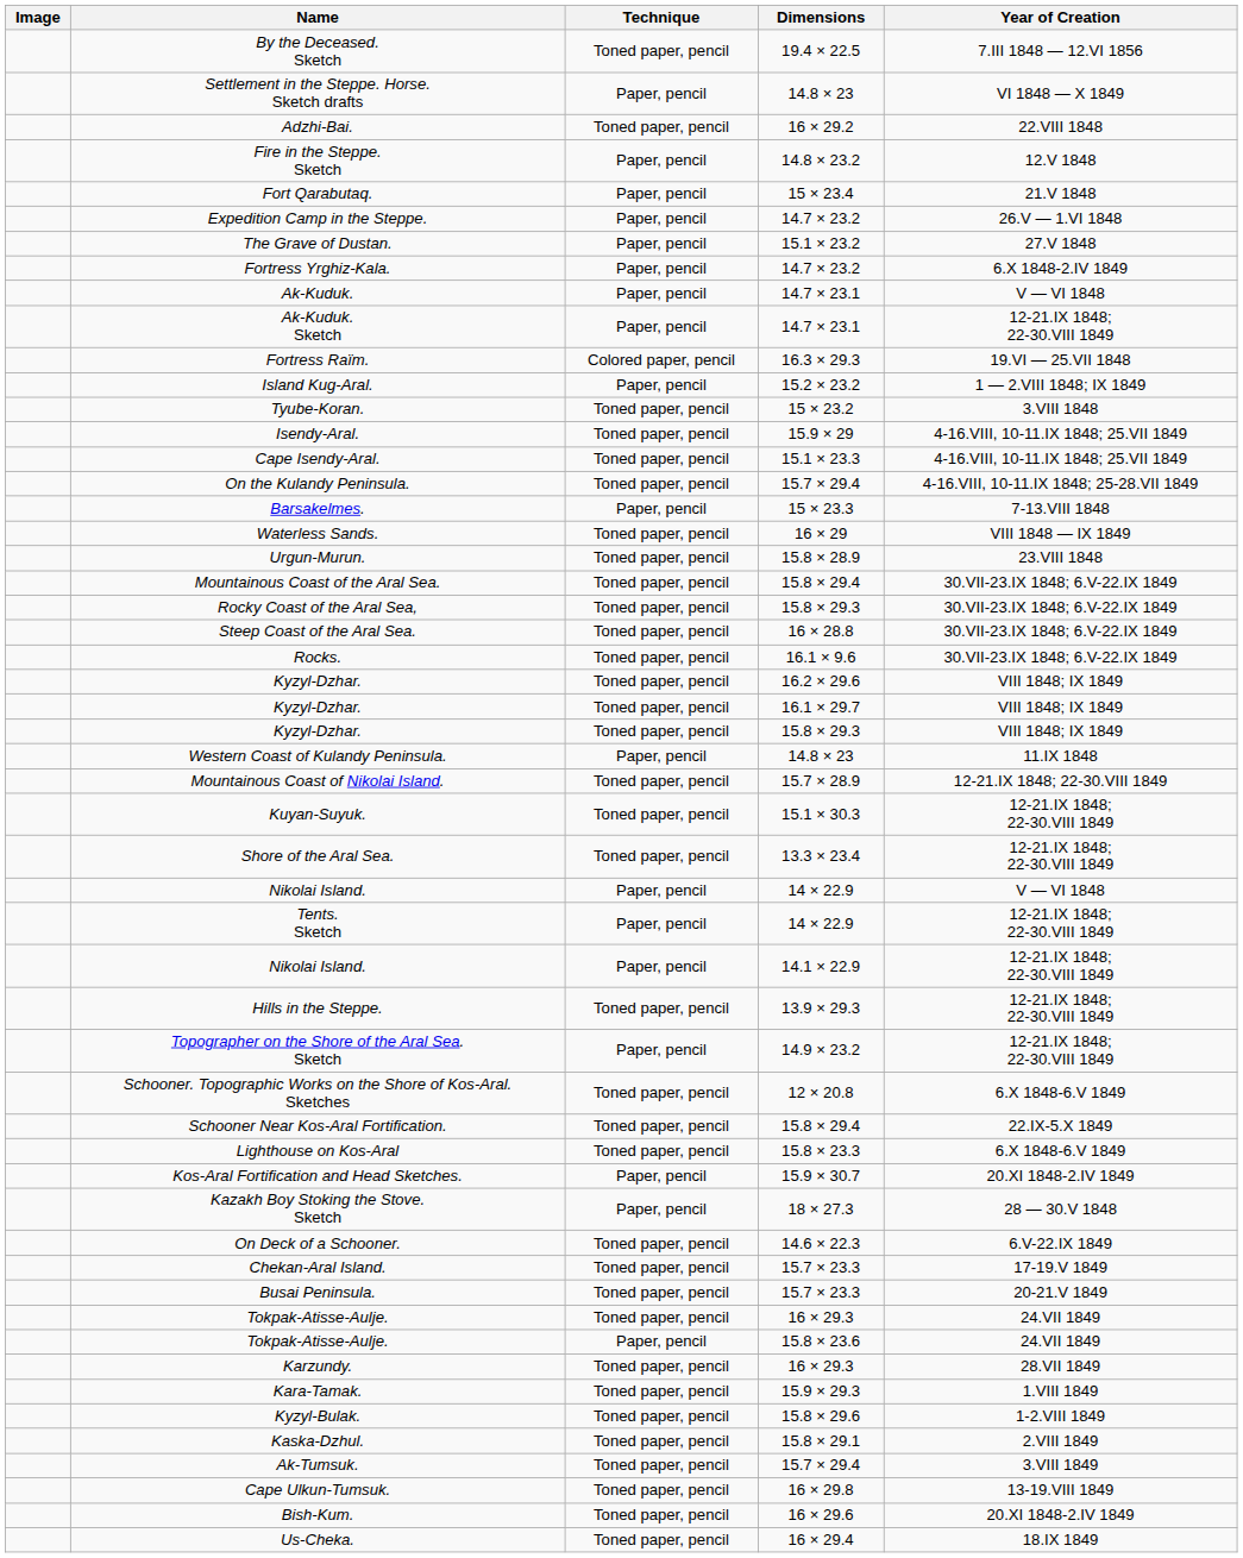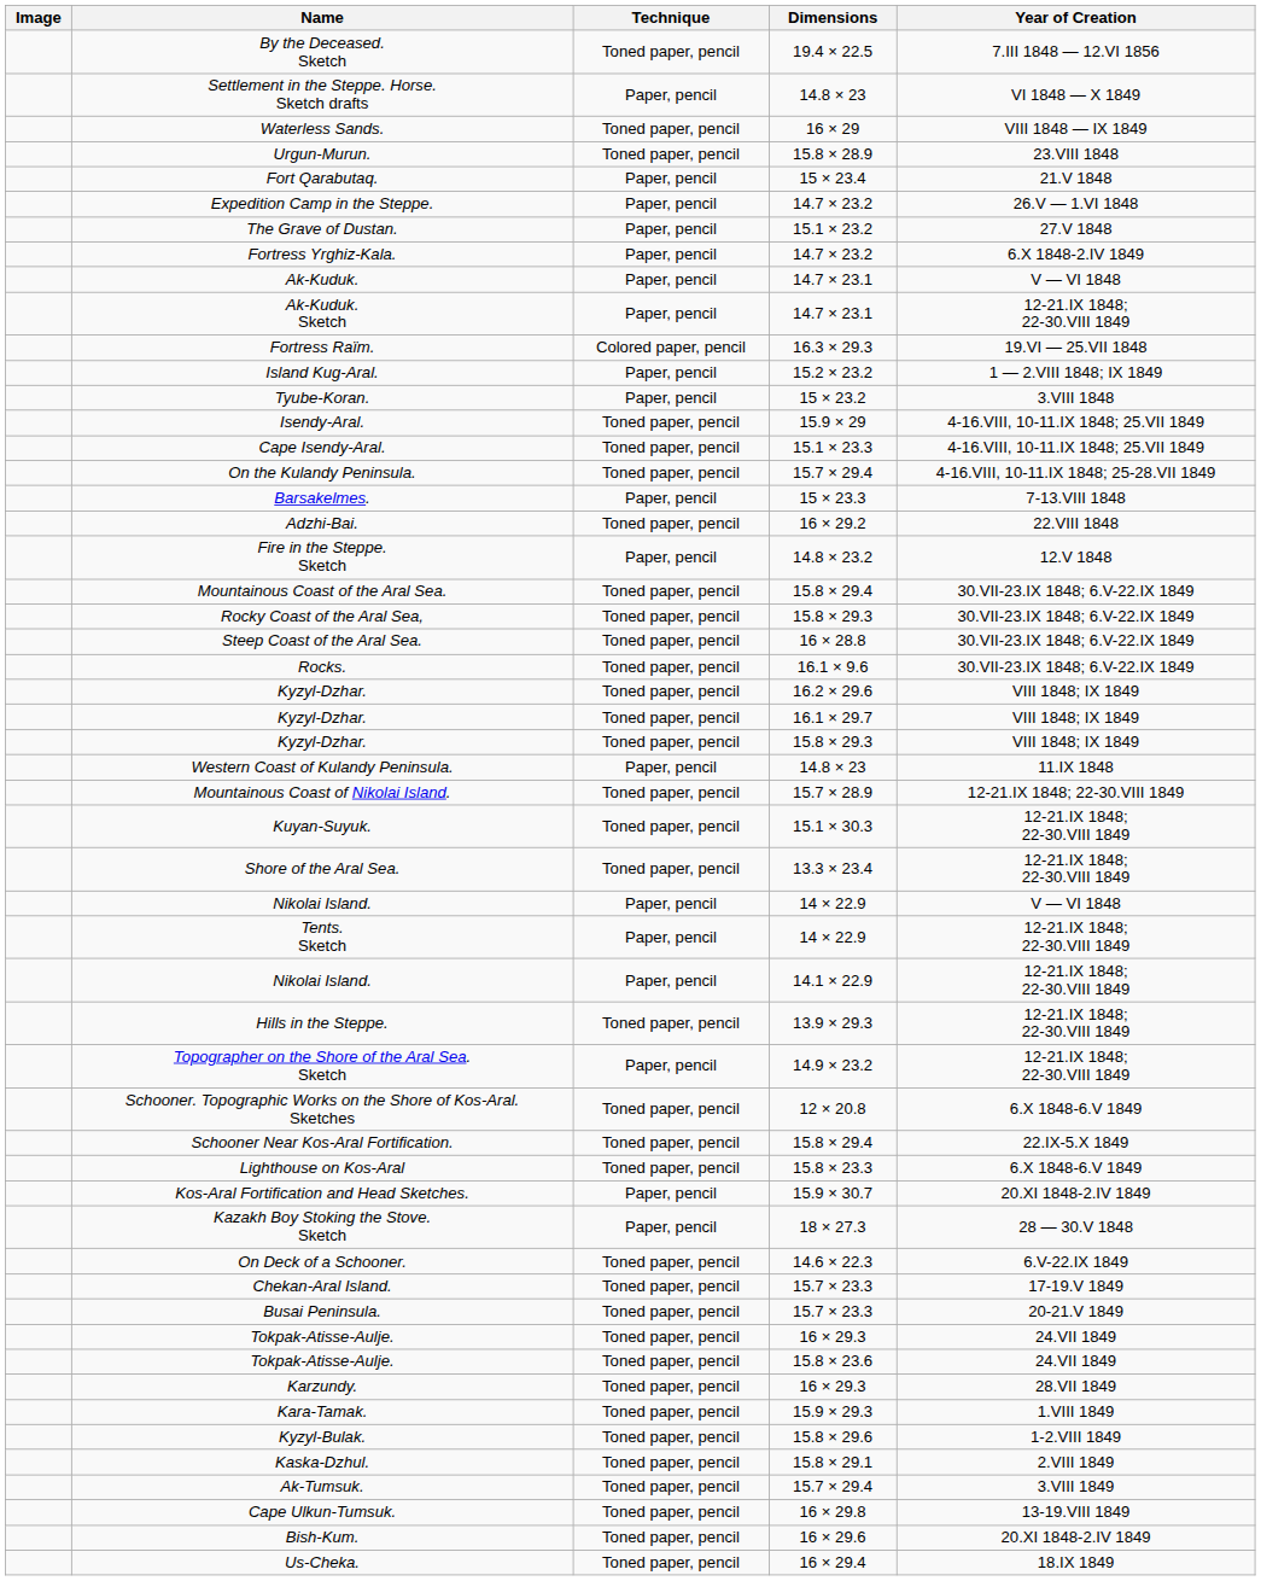rows swapped: Waterless Sands. <-> Adzhi-Bai.
rows swapped: Fire in the Steppe. Sketch <-> Urgun-Murun.
Tyube-Koran. | Technique: Toned paper, pencil -> Paper, pencil
Tokpak-Atisse-Aulje. / 15.8 × 23.6 | Technique: Paper, pencil -> Toned paper, pencil
